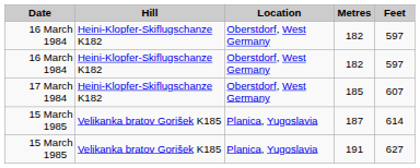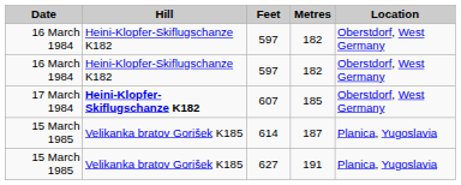columns swapped: Location <-> Feet
185 | Hill: normal -> bold
